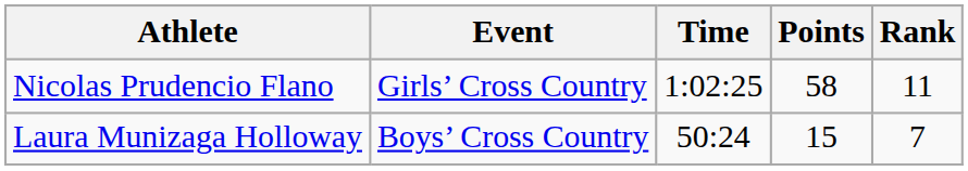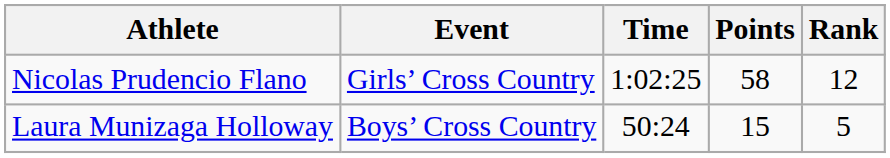Nicolas Prudencio Flano | Rank: 11 -> 12
Laura Munizaga Holloway | Rank: 7 -> 5
